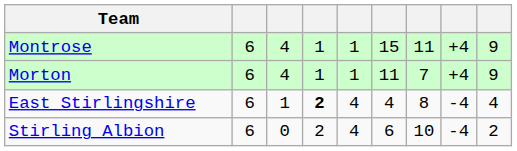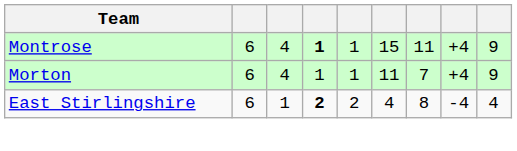Montrose | column 4: normal -> bold
East Stirlingshire | column 5: 4 -> 2
- row: Stirling Albion | 6 | 0 | 2 | 4 | 6 | 10 | -4 | 2
